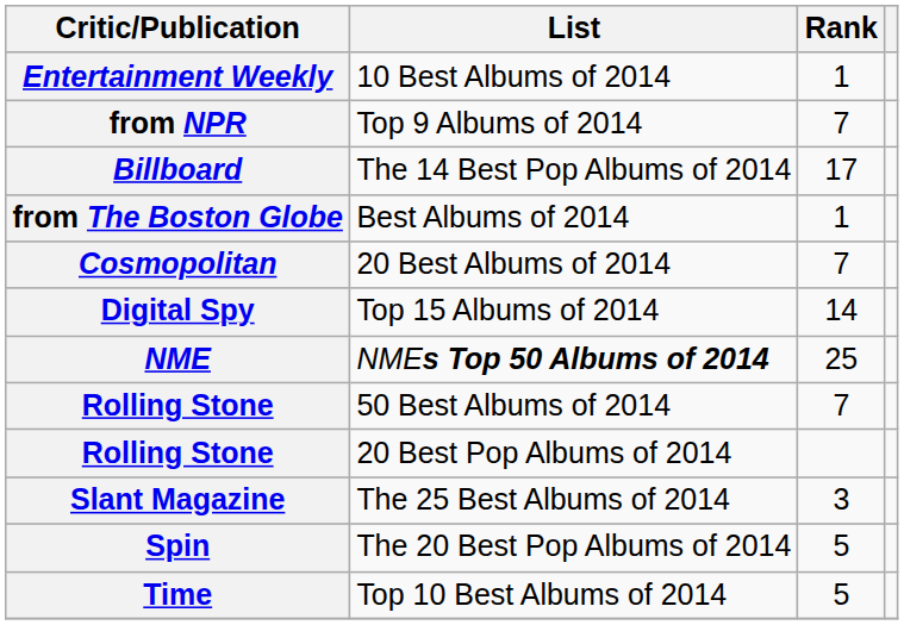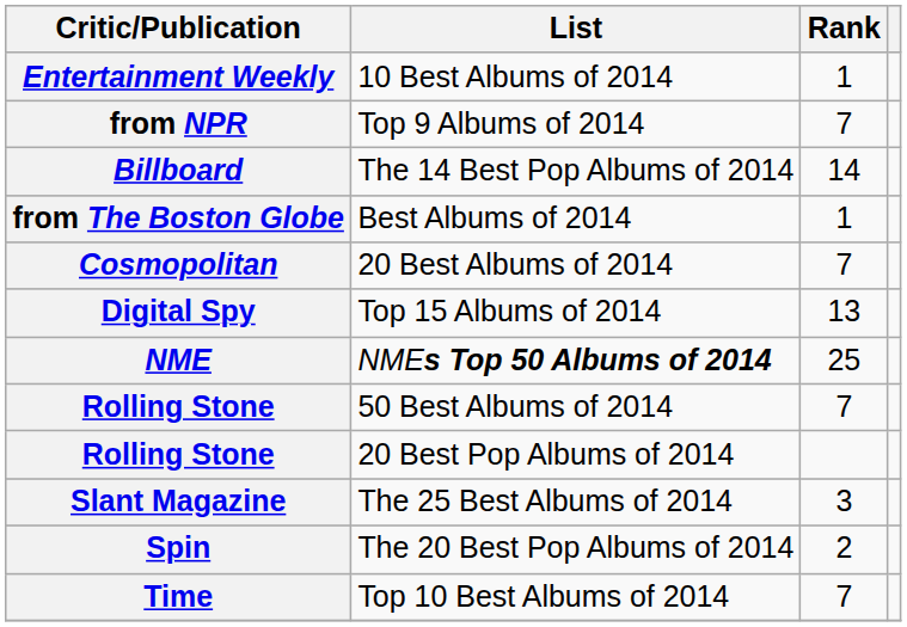Billboard | Rank: 17 -> 14
Digital Spy | Rank: 14 -> 13
Spin | Rank: 5 -> 2
Time | Rank: 5 -> 7
